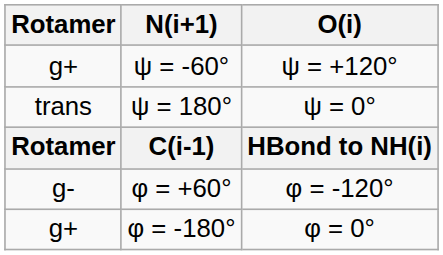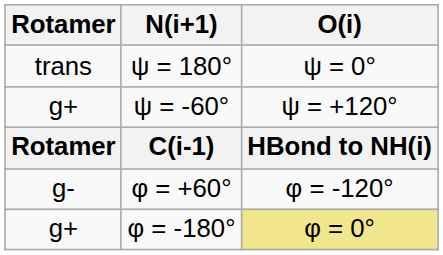rows swapped: ψ = -60° <-> ψ = 180°
φ = -180° | O(i): no background -> khaki background
